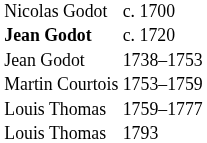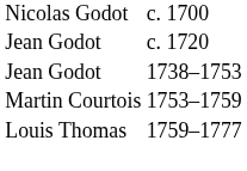c. 1720 | column 1: bold -> normal
- row: Louis Thomas | 1793
